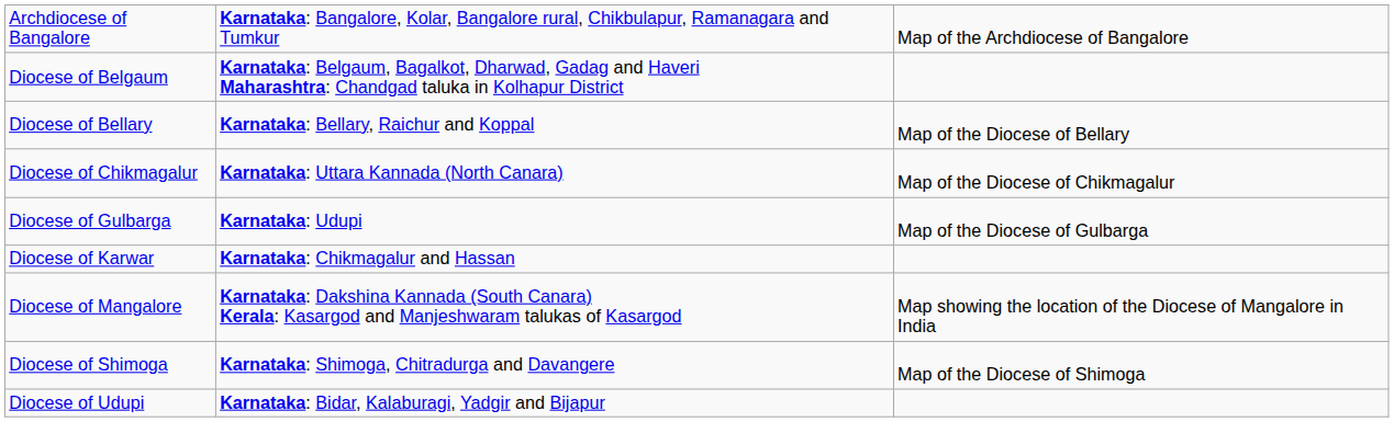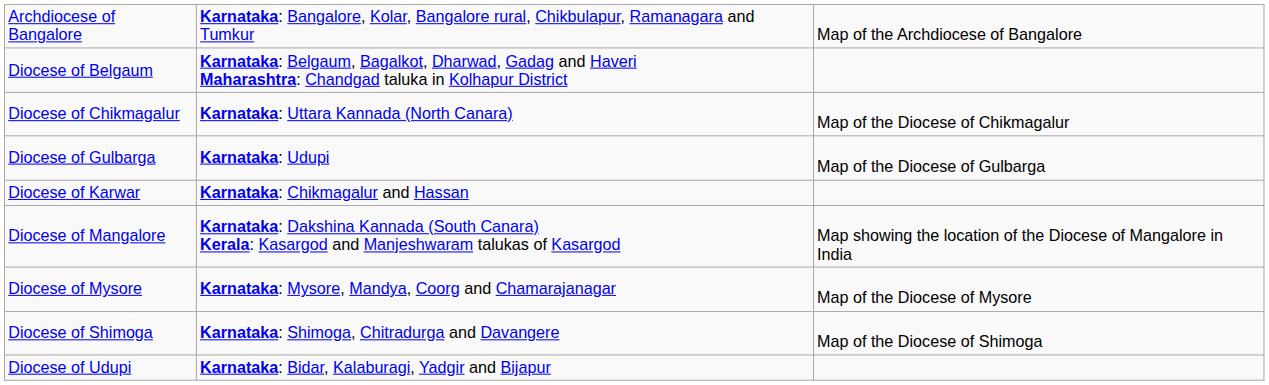- row: Diocese of Bellary | Karnataka: Bellary, Raichur and Koppal | Map of the Diocese of Bellary
+ row: Diocese of Mysore | Karnataka: Mysore, Mandya, Coorg and Chamarajanagar | Map of the Diocese of Mysore
